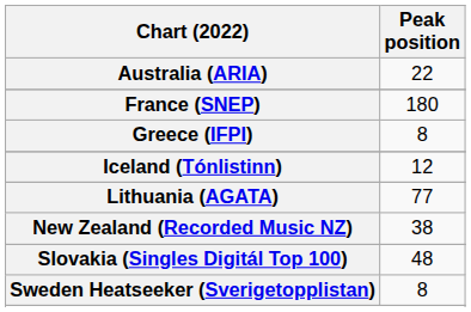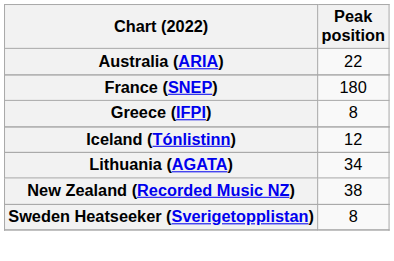Lithuania (AGATA) | Peak position: 77 -> 34
- row: Slovakia (Singles Digitál Top 100) | 48
